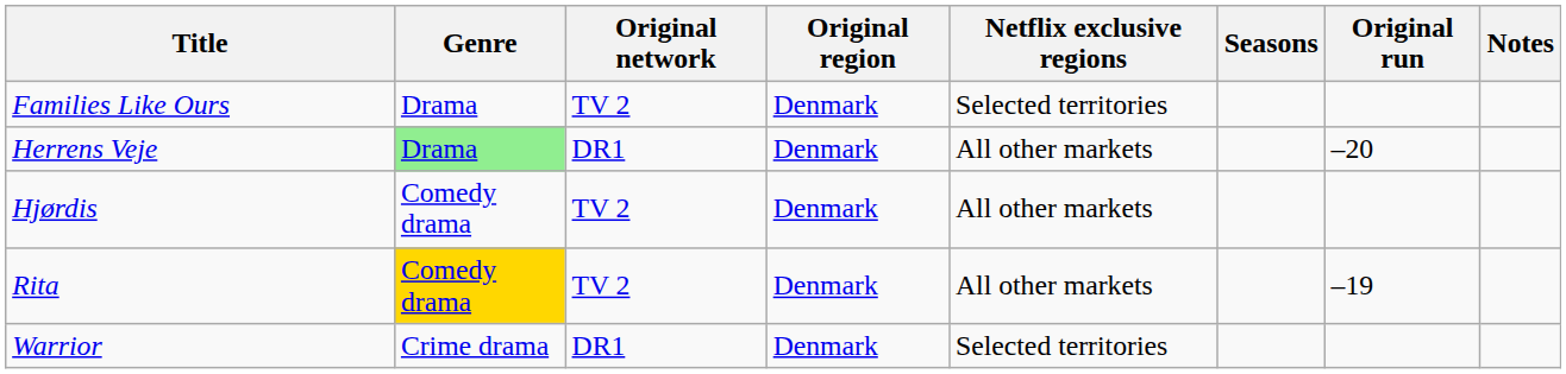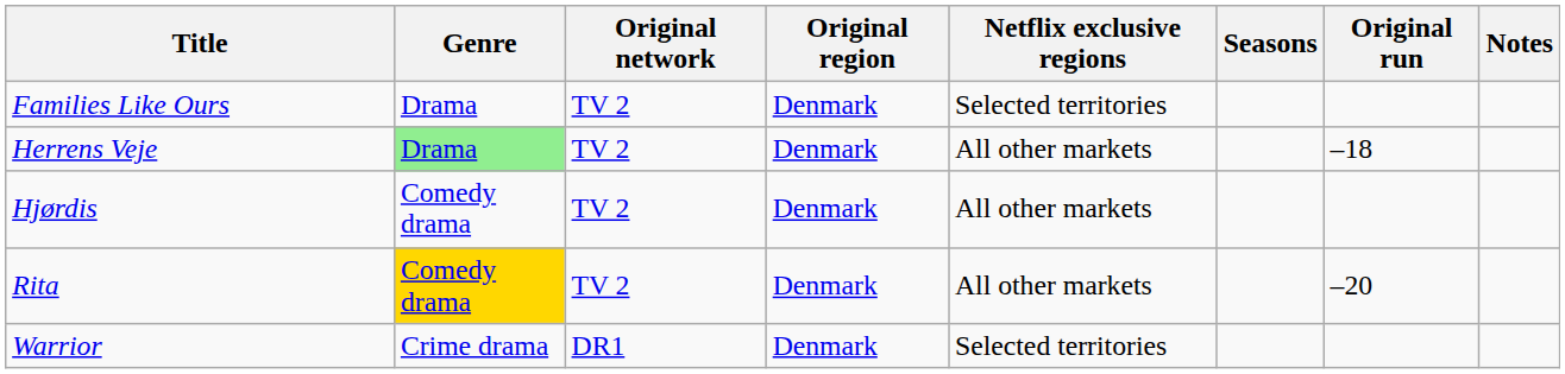Herrens Veje | Original network: DR1 -> TV 2
Herrens Veje | Original run: –20 -> –18
Rita | Original run: –19 -> –20
